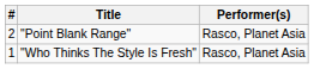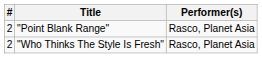"Who Thinks The Style Is Fresh" | #: 1 -> 2
